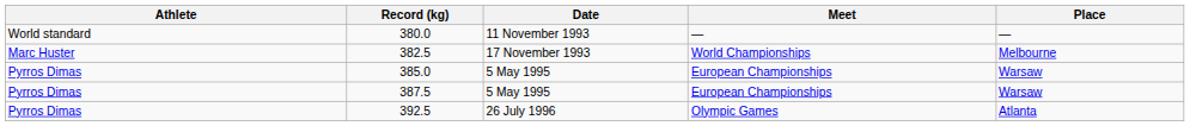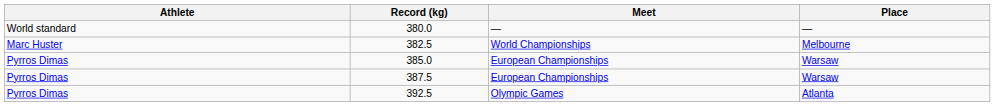- column: Date | 11 November 1993 | 17 November 1993 | 5 May 1995 | 5 May 1995 | 26 July 1996
